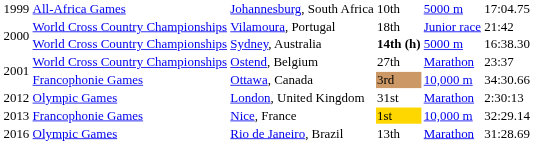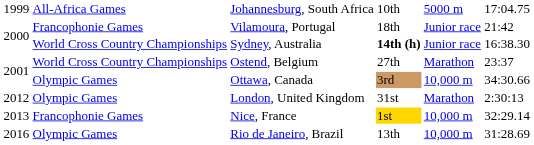Vilamoura, Portugal | column 2: World Cross Country Championships -> Francophonie Games
Sydney, Australia | column 5: 5000 m -> Junior race
Ottawa, Canada | column 2: Francophonie Games -> Olympic Games
Rio de Janeiro, Brazil | column 5: Marathon -> 10,000 m
